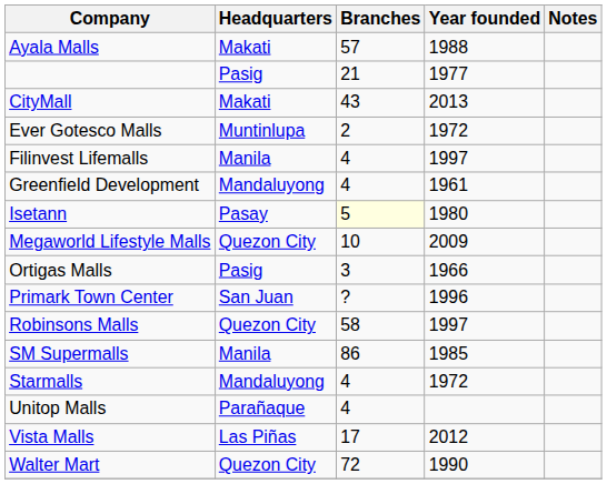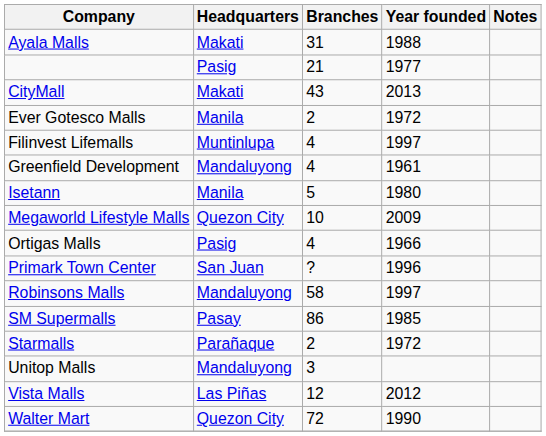Ayala Malls | Branches: 57 -> 31
Ever Gotesco Malls | Headquarters: Muntinlupa -> Manila
Filinvest Lifemalls | Headquarters: Manila -> Muntinlupa
Isetann | Headquarters: Pasay -> Manila
Isetann | Branches: lightyellow background -> no background
Ortigas Malls | Branches: 3 -> 4
Robinsons Malls | Headquarters: Quezon City -> Mandaluyong
SM Supermalls | Headquarters: Manila -> Pasay
Starmalls | Headquarters: Mandaluyong -> Parañaque
Starmalls | Branches: 4 -> 2
Unitop Malls | Headquarters: Parañaque -> Mandaluyong
Unitop Malls | Branches: 4 -> 3
Vista Malls | Branches: 17 -> 12
